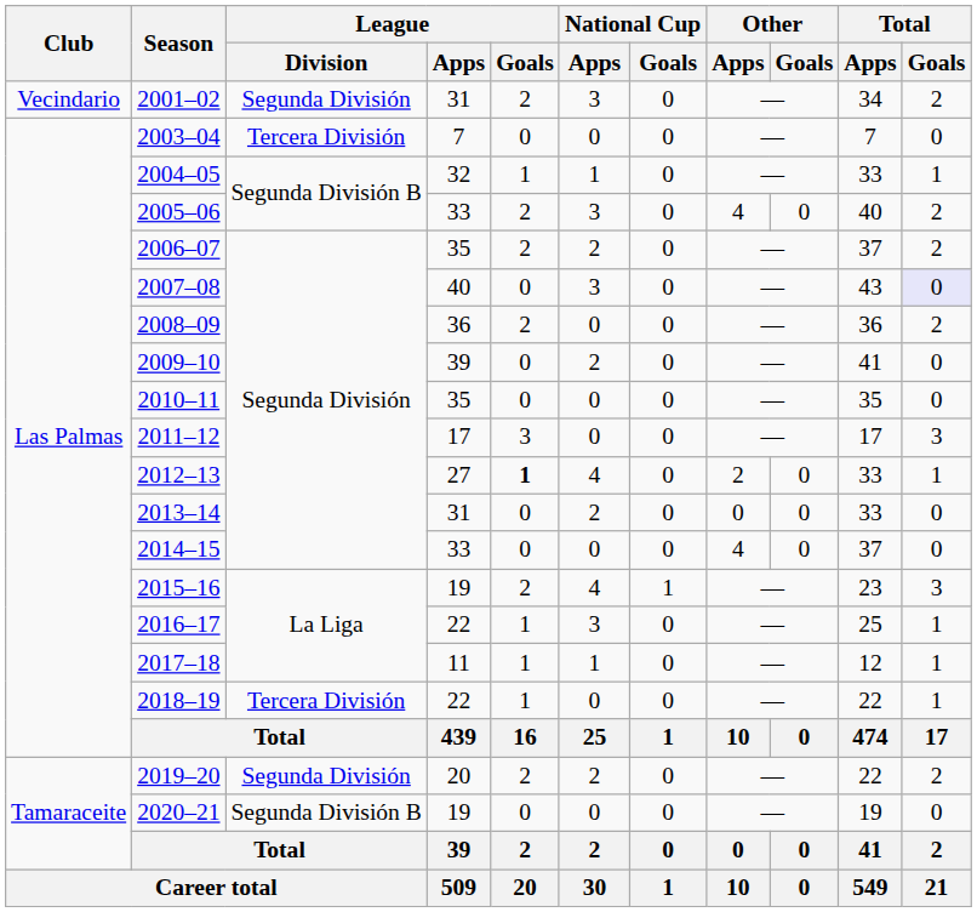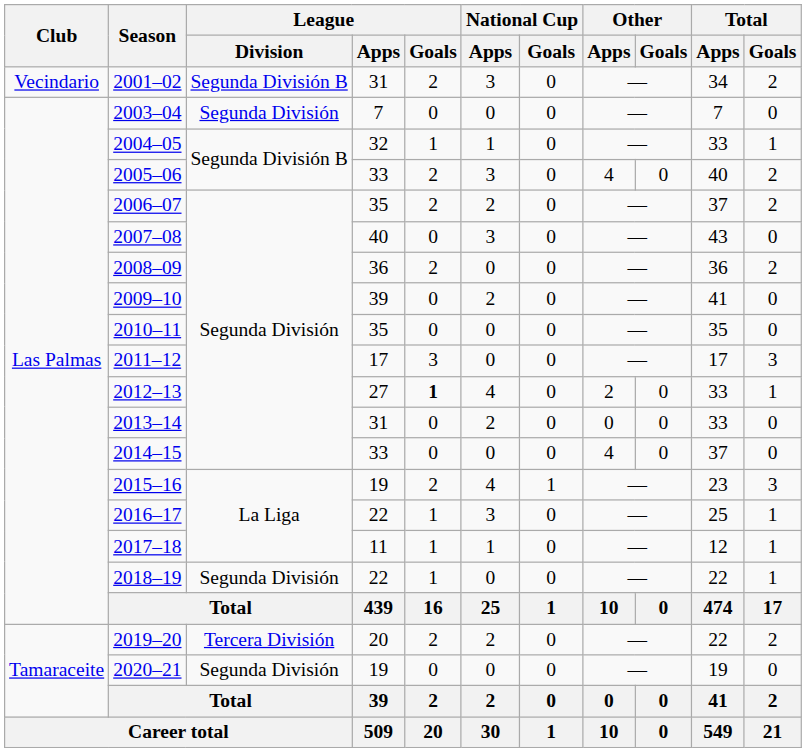2001–02 | League / Division: Segunda División -> Segunda División B
2003–04 | League / Division: Tercera División -> Segunda División
2007–08 | Total / Goals: lavender background -> no background
2018–19 | League / Division: Tercera División -> Segunda División
2019–20 | League / Division: Segunda División -> Tercera División
2020–21 | League / Division: Segunda División B -> Segunda División
